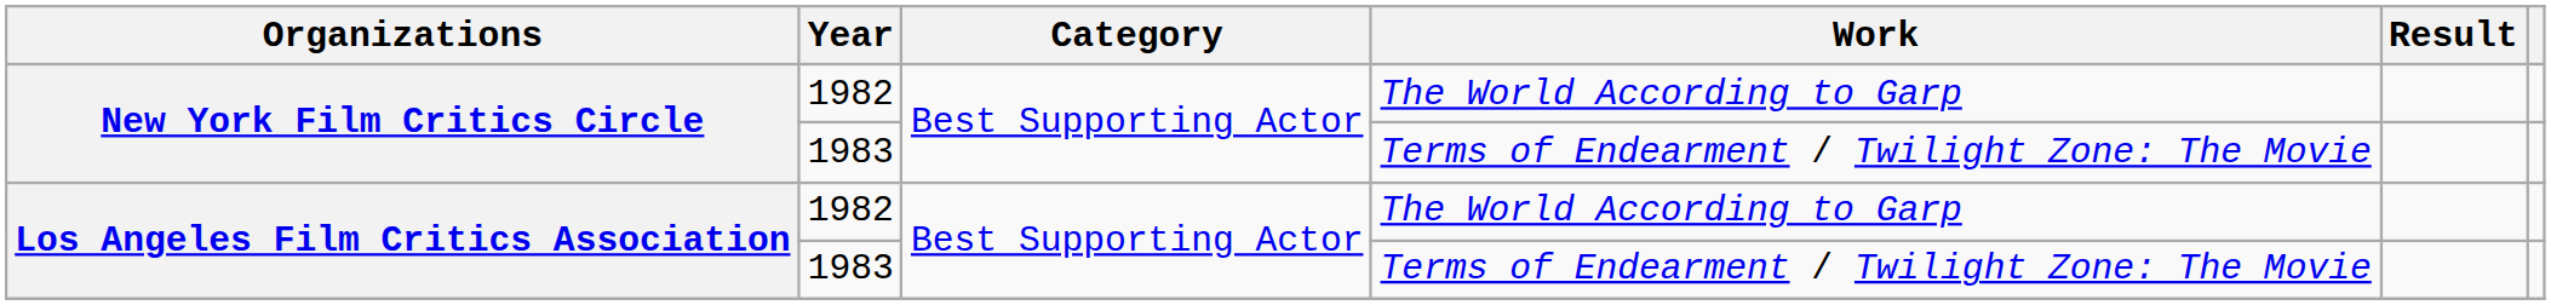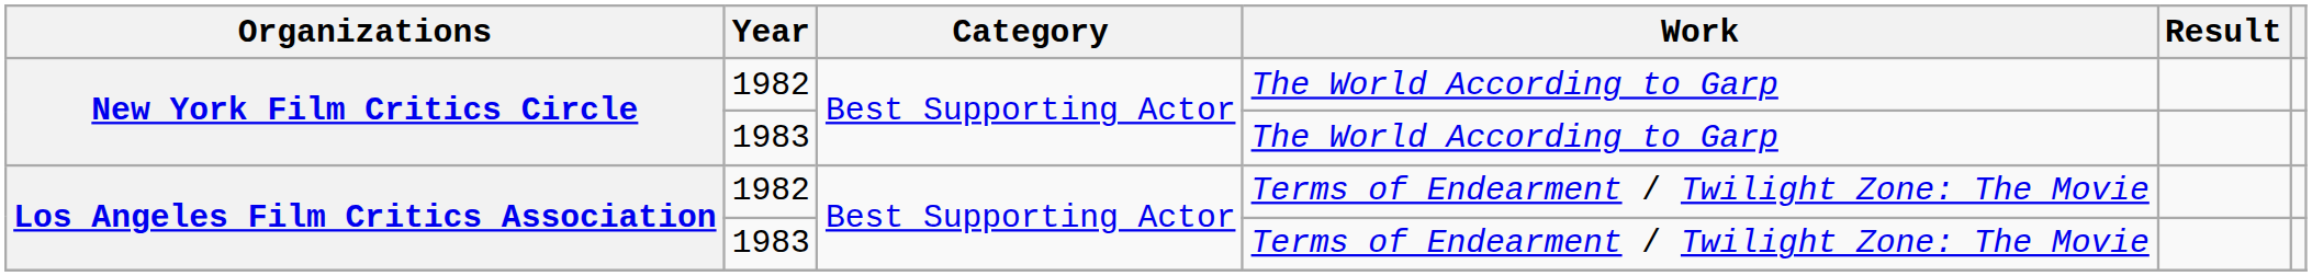New York Film Critics Circle / 1983 | Work: Terms of Endearment / Twilight Zone: The Movie -> The World According to Garp
Los Angeles Film Critics Association / 1982 | Work: The World According to Garp -> Terms of Endearment / Twilight Zone: The Movie
